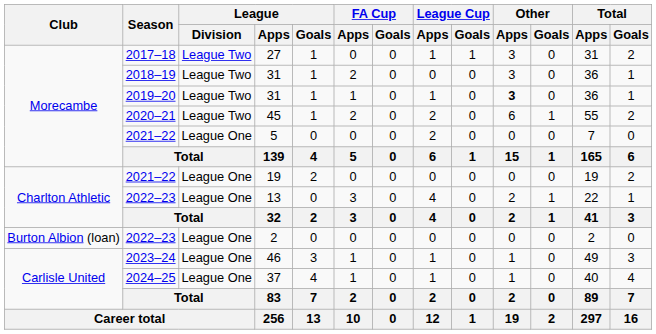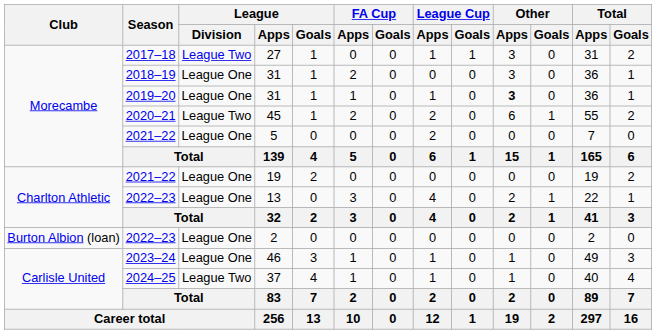2018–19 / 31 | League / Division: League Two -> League One
2019–20 / 31 | League / Division: League Two -> League One
37 | League / Division: League One -> League Two
